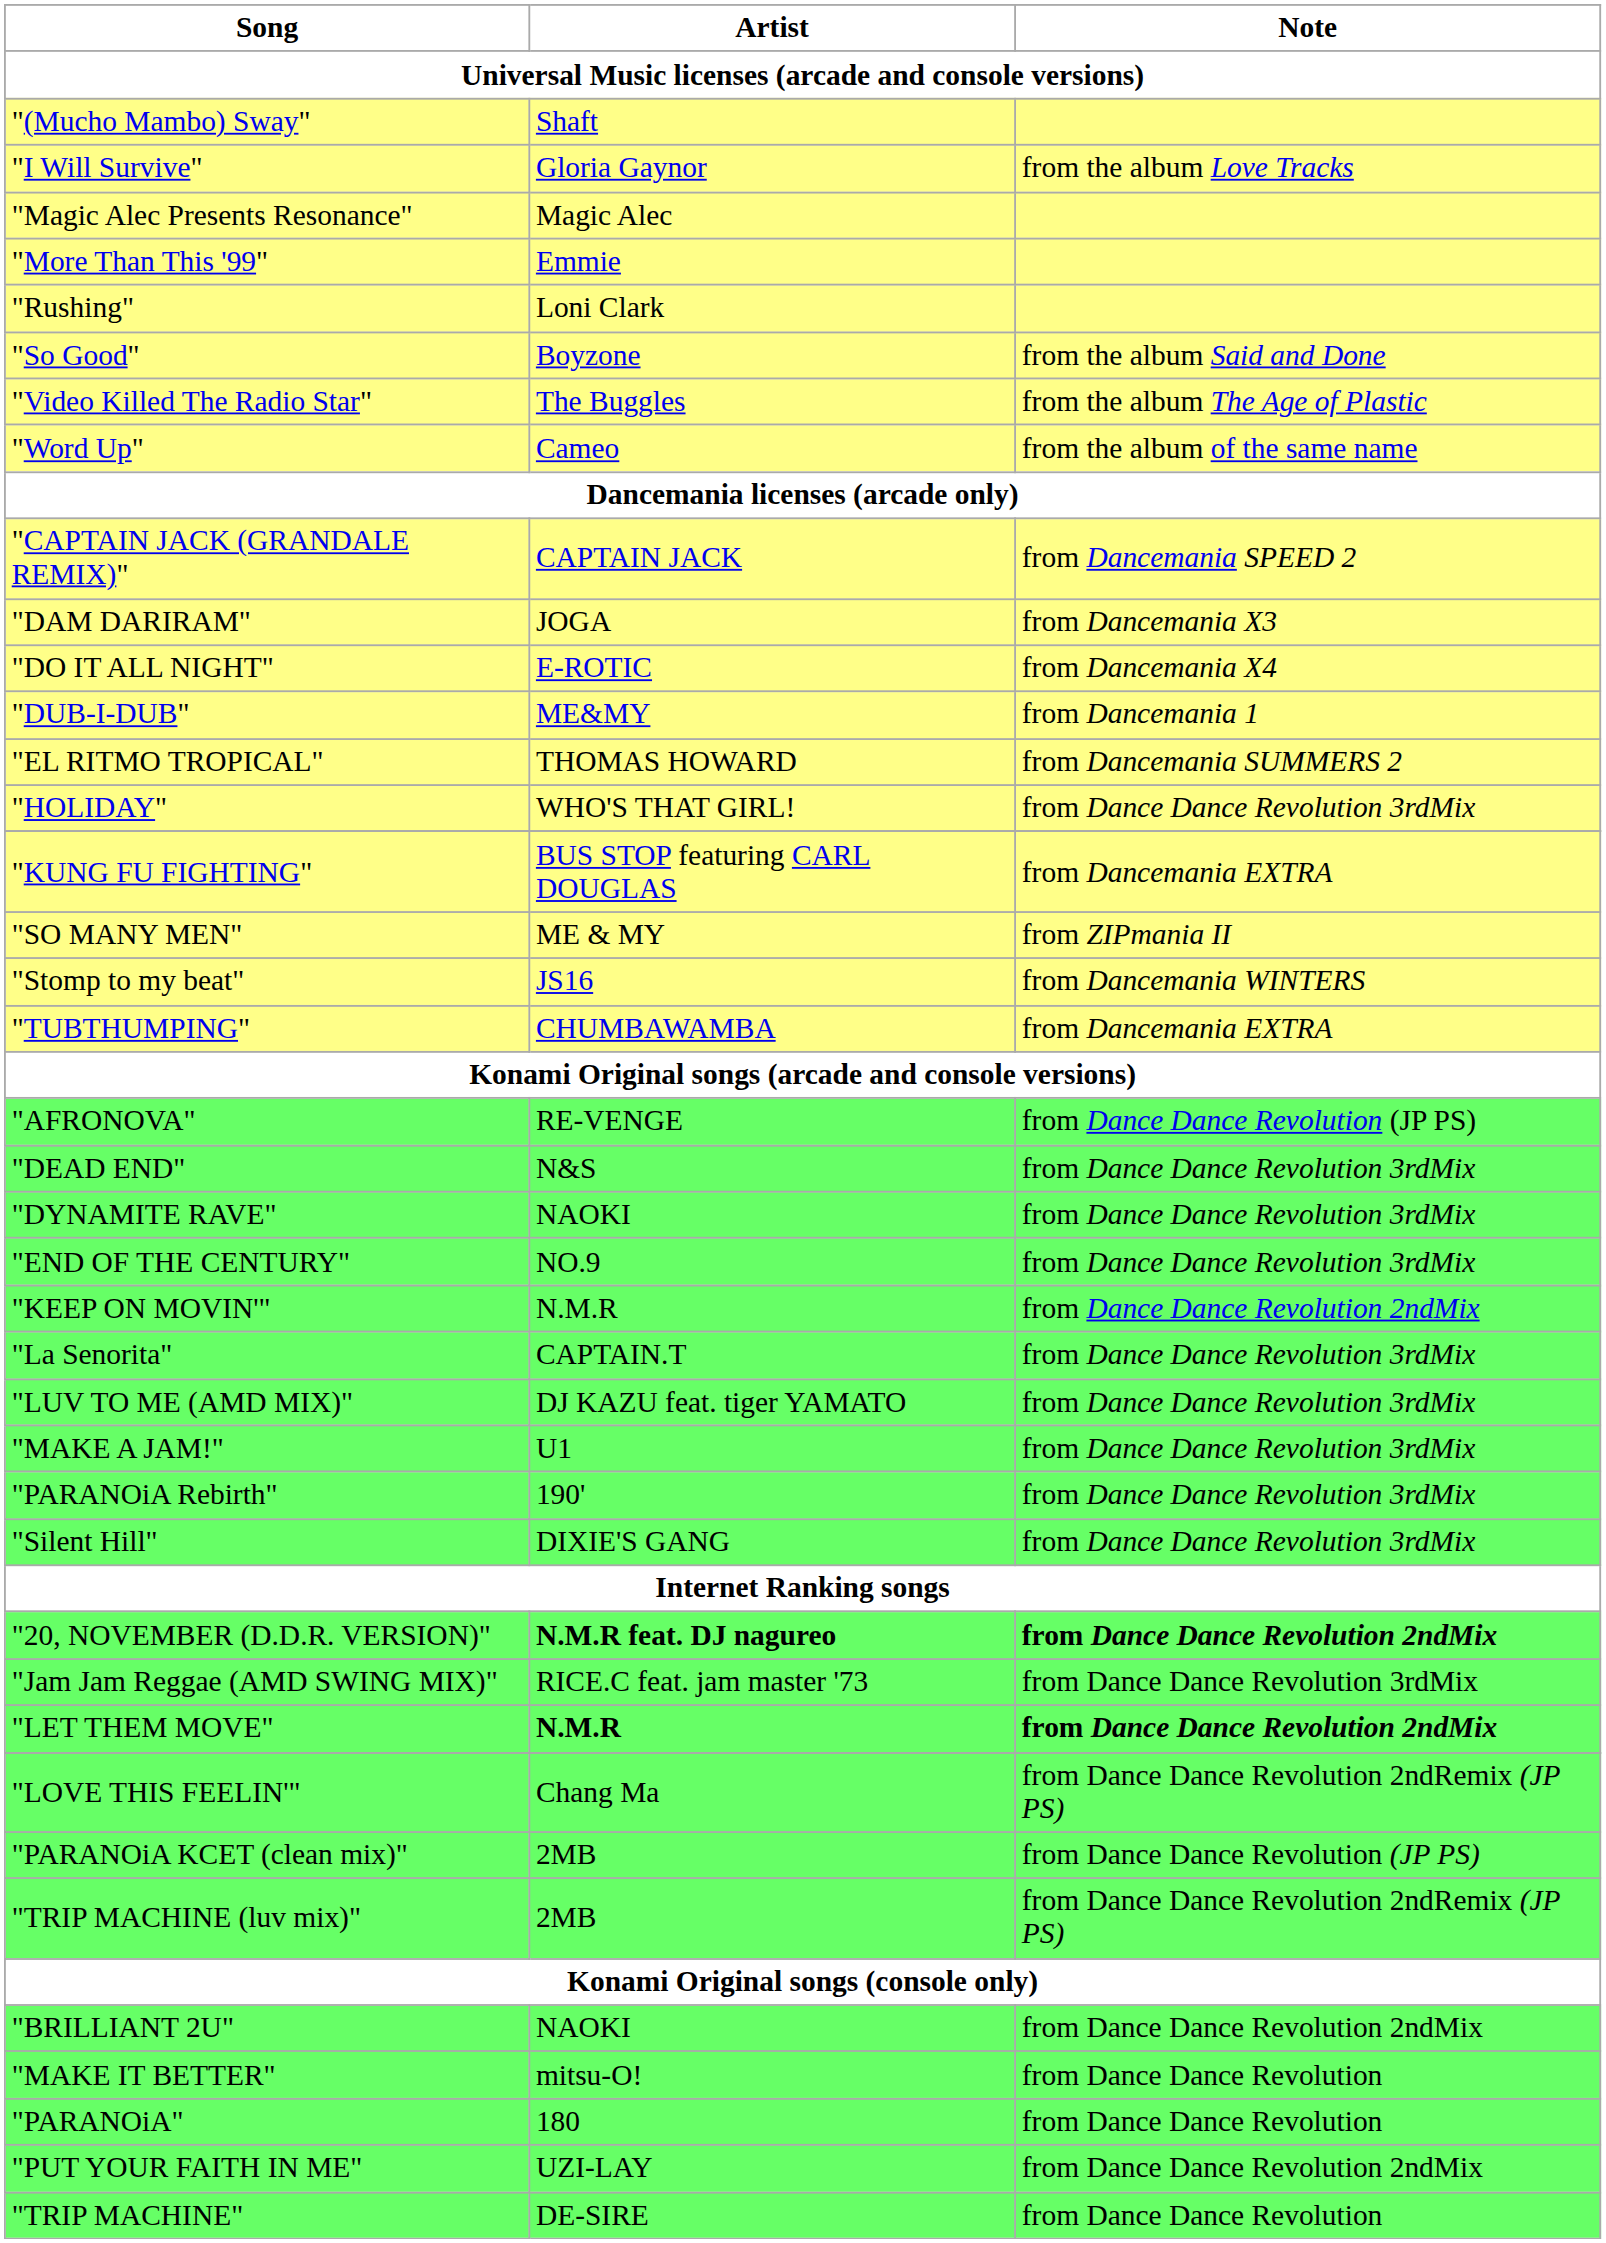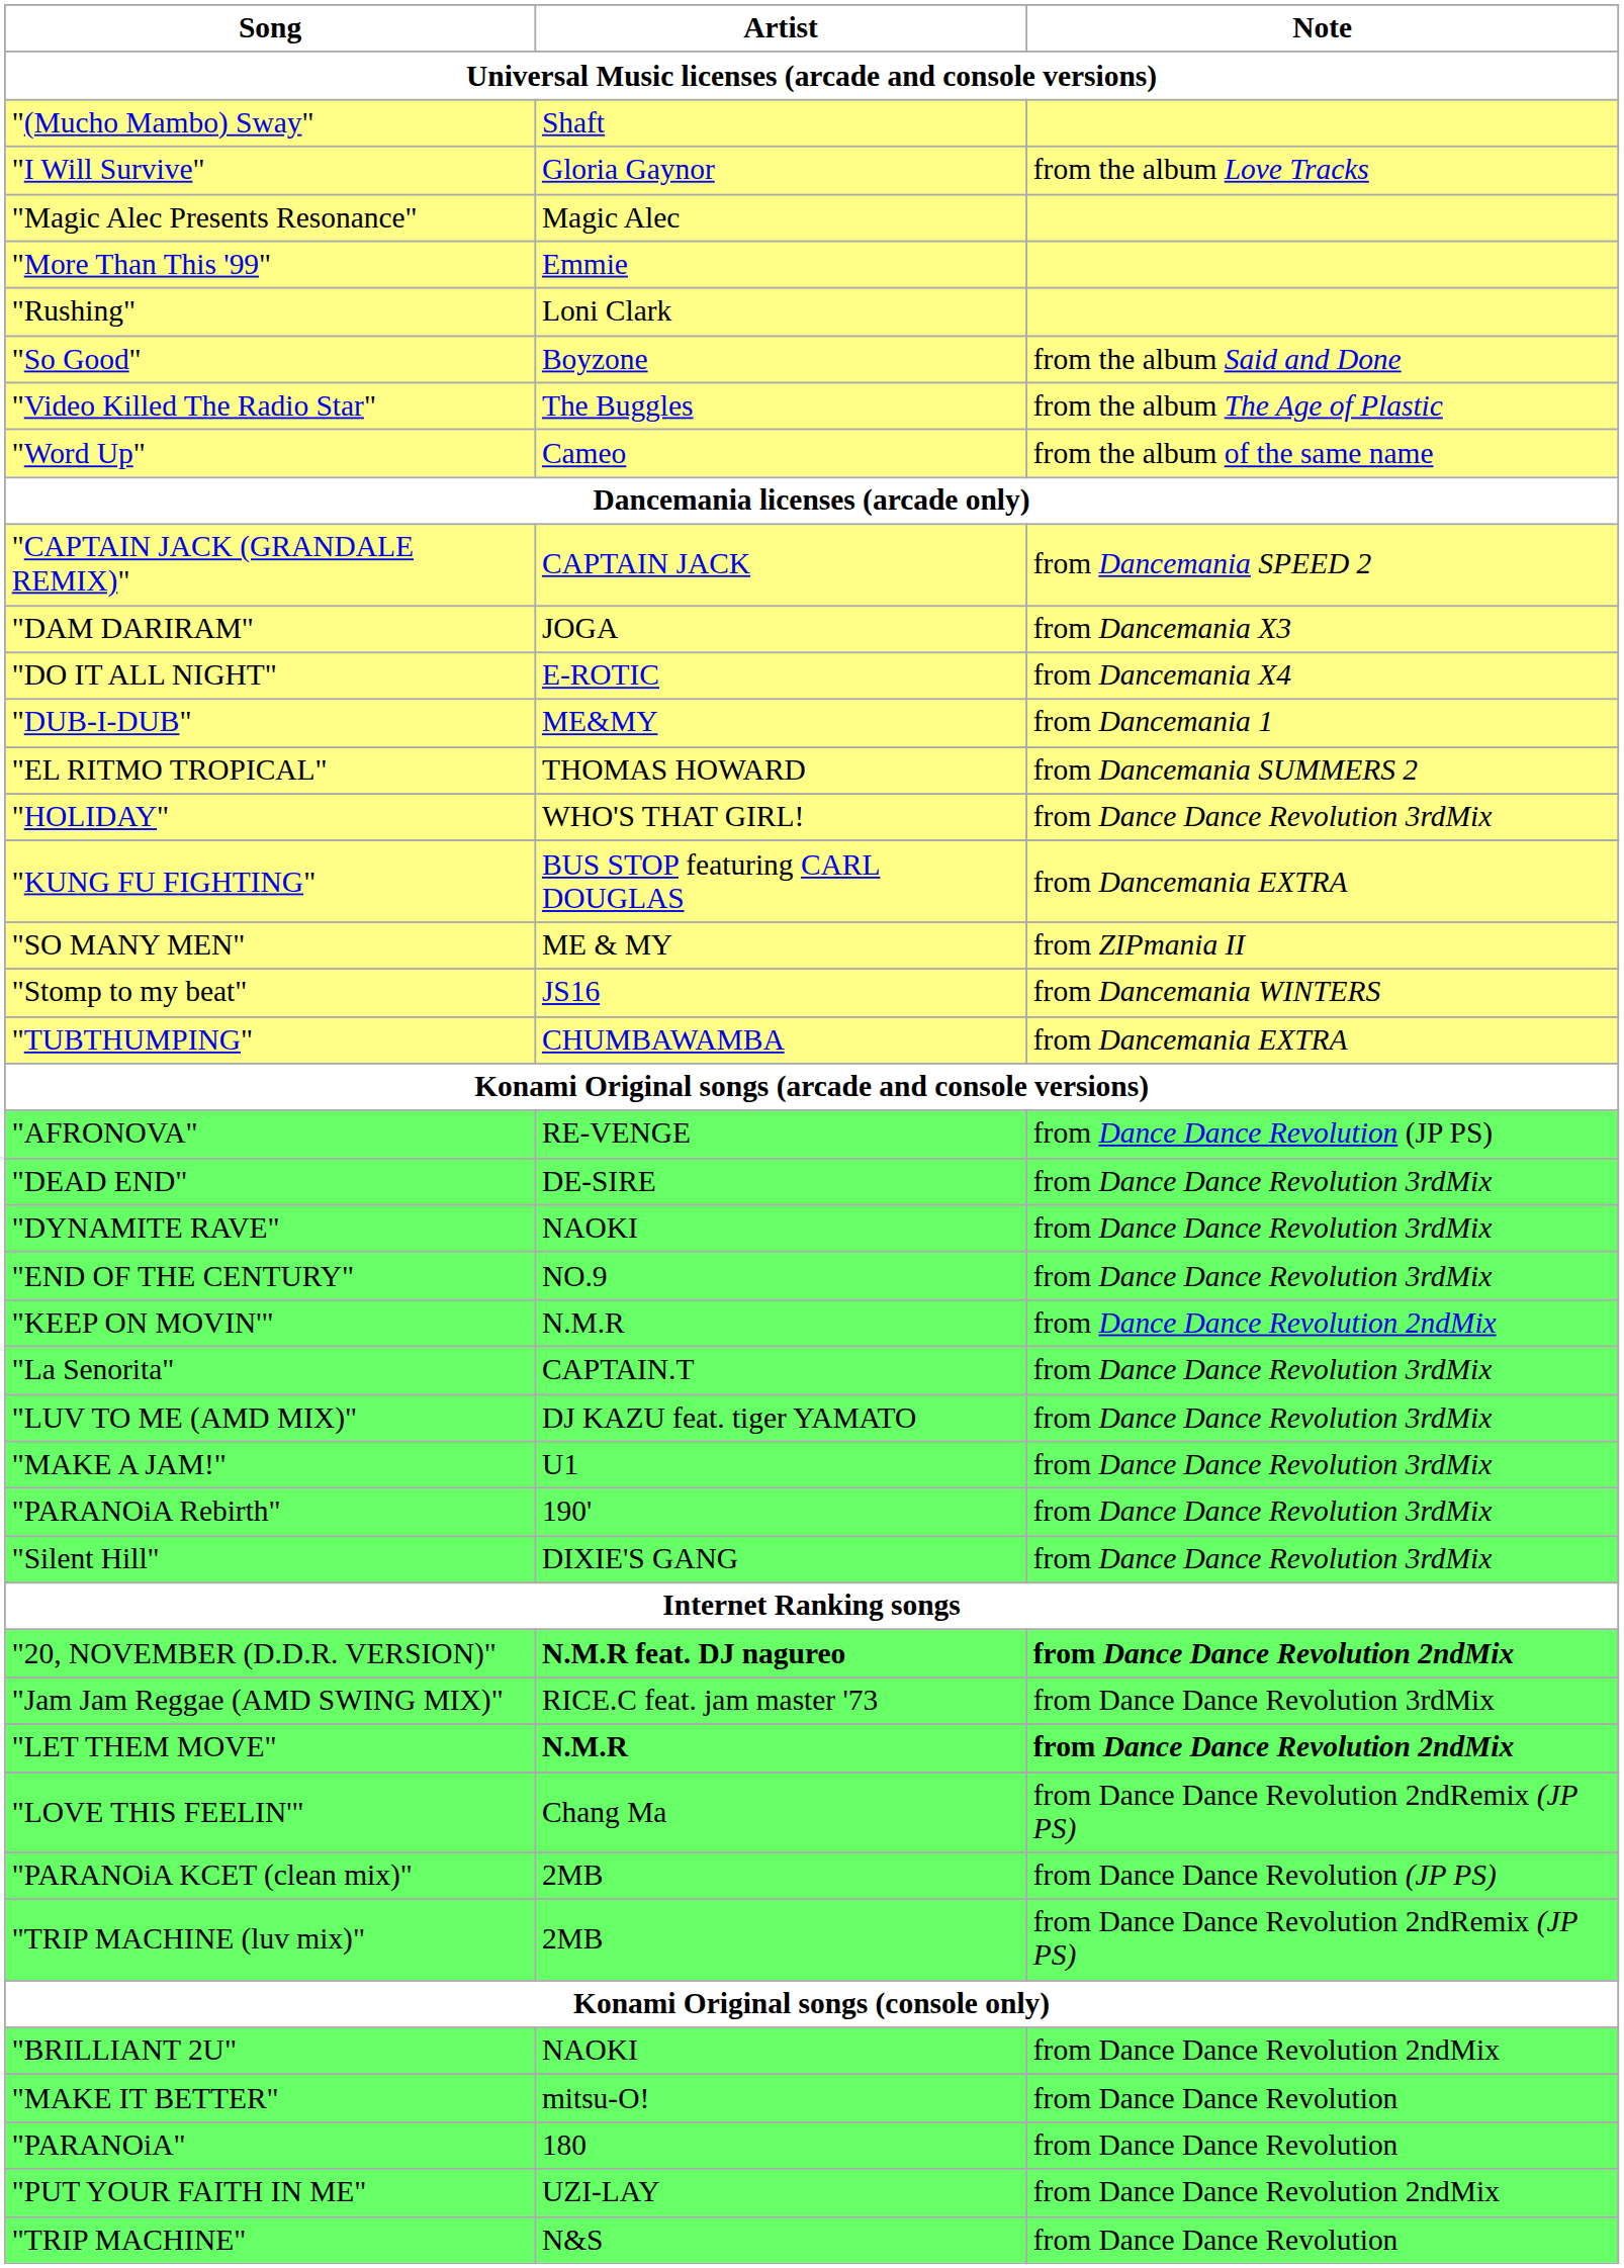"DEAD END" | Artist: N&S -> DE-SIRE
"TRIP MACHINE" | Artist: DE-SIRE -> N&S
